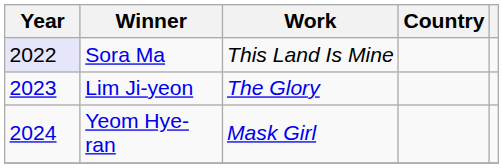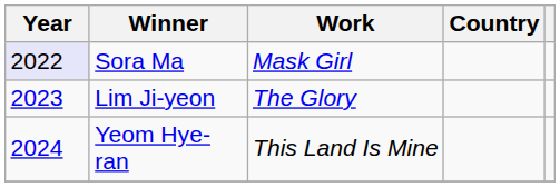Sora Ma | Work: This Land Is Mine -> Mask Girl
Yeom Hye-ran | Work: Mask Girl -> This Land Is Mine
